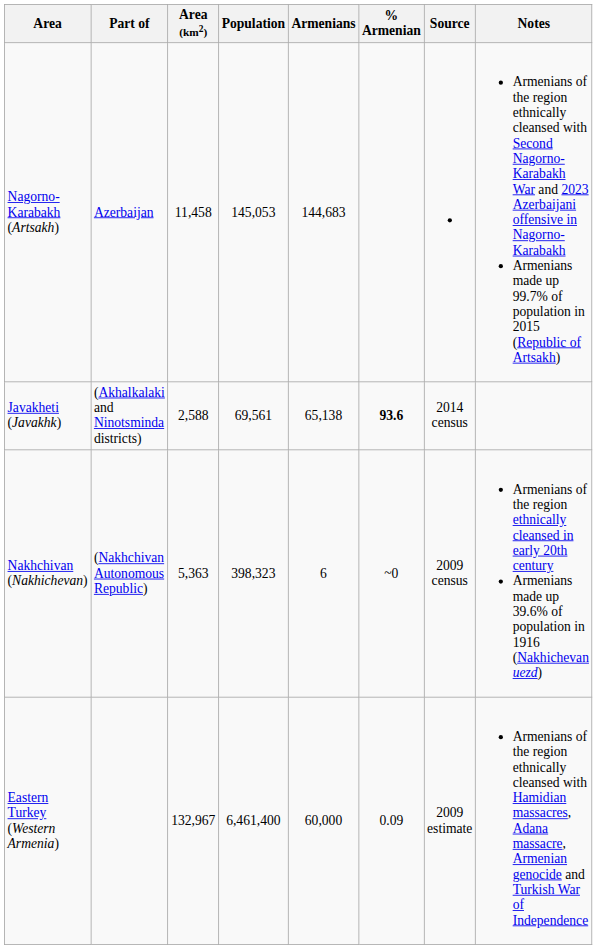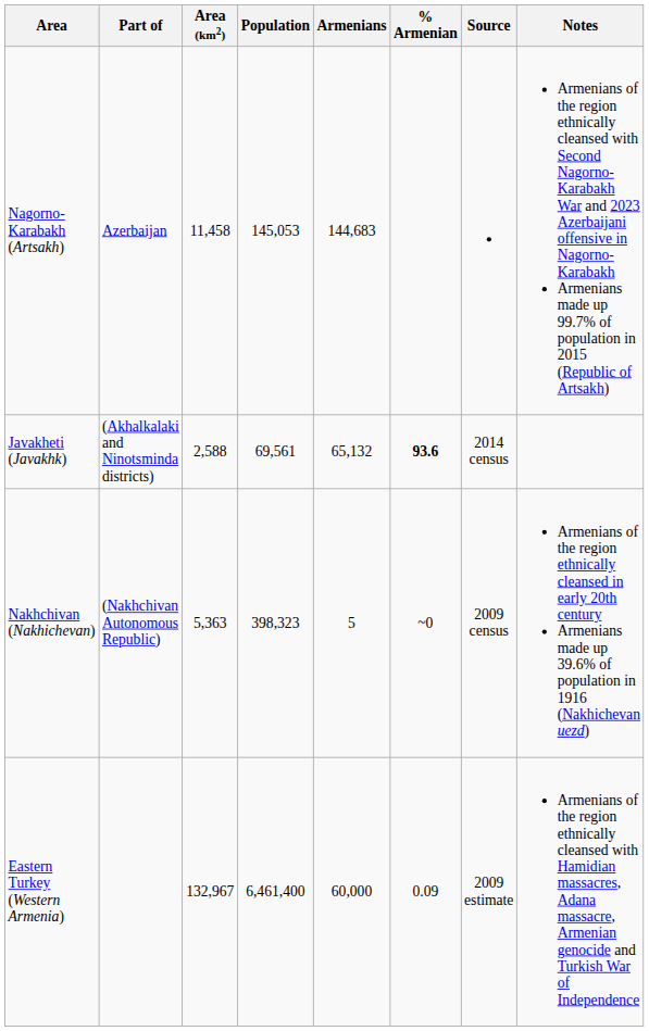Javakheti (Javakhk) | Armenians: 65,138 -> 65,132
Nakhchivan (Nakhichevan) | Armenians: 6 -> 5
